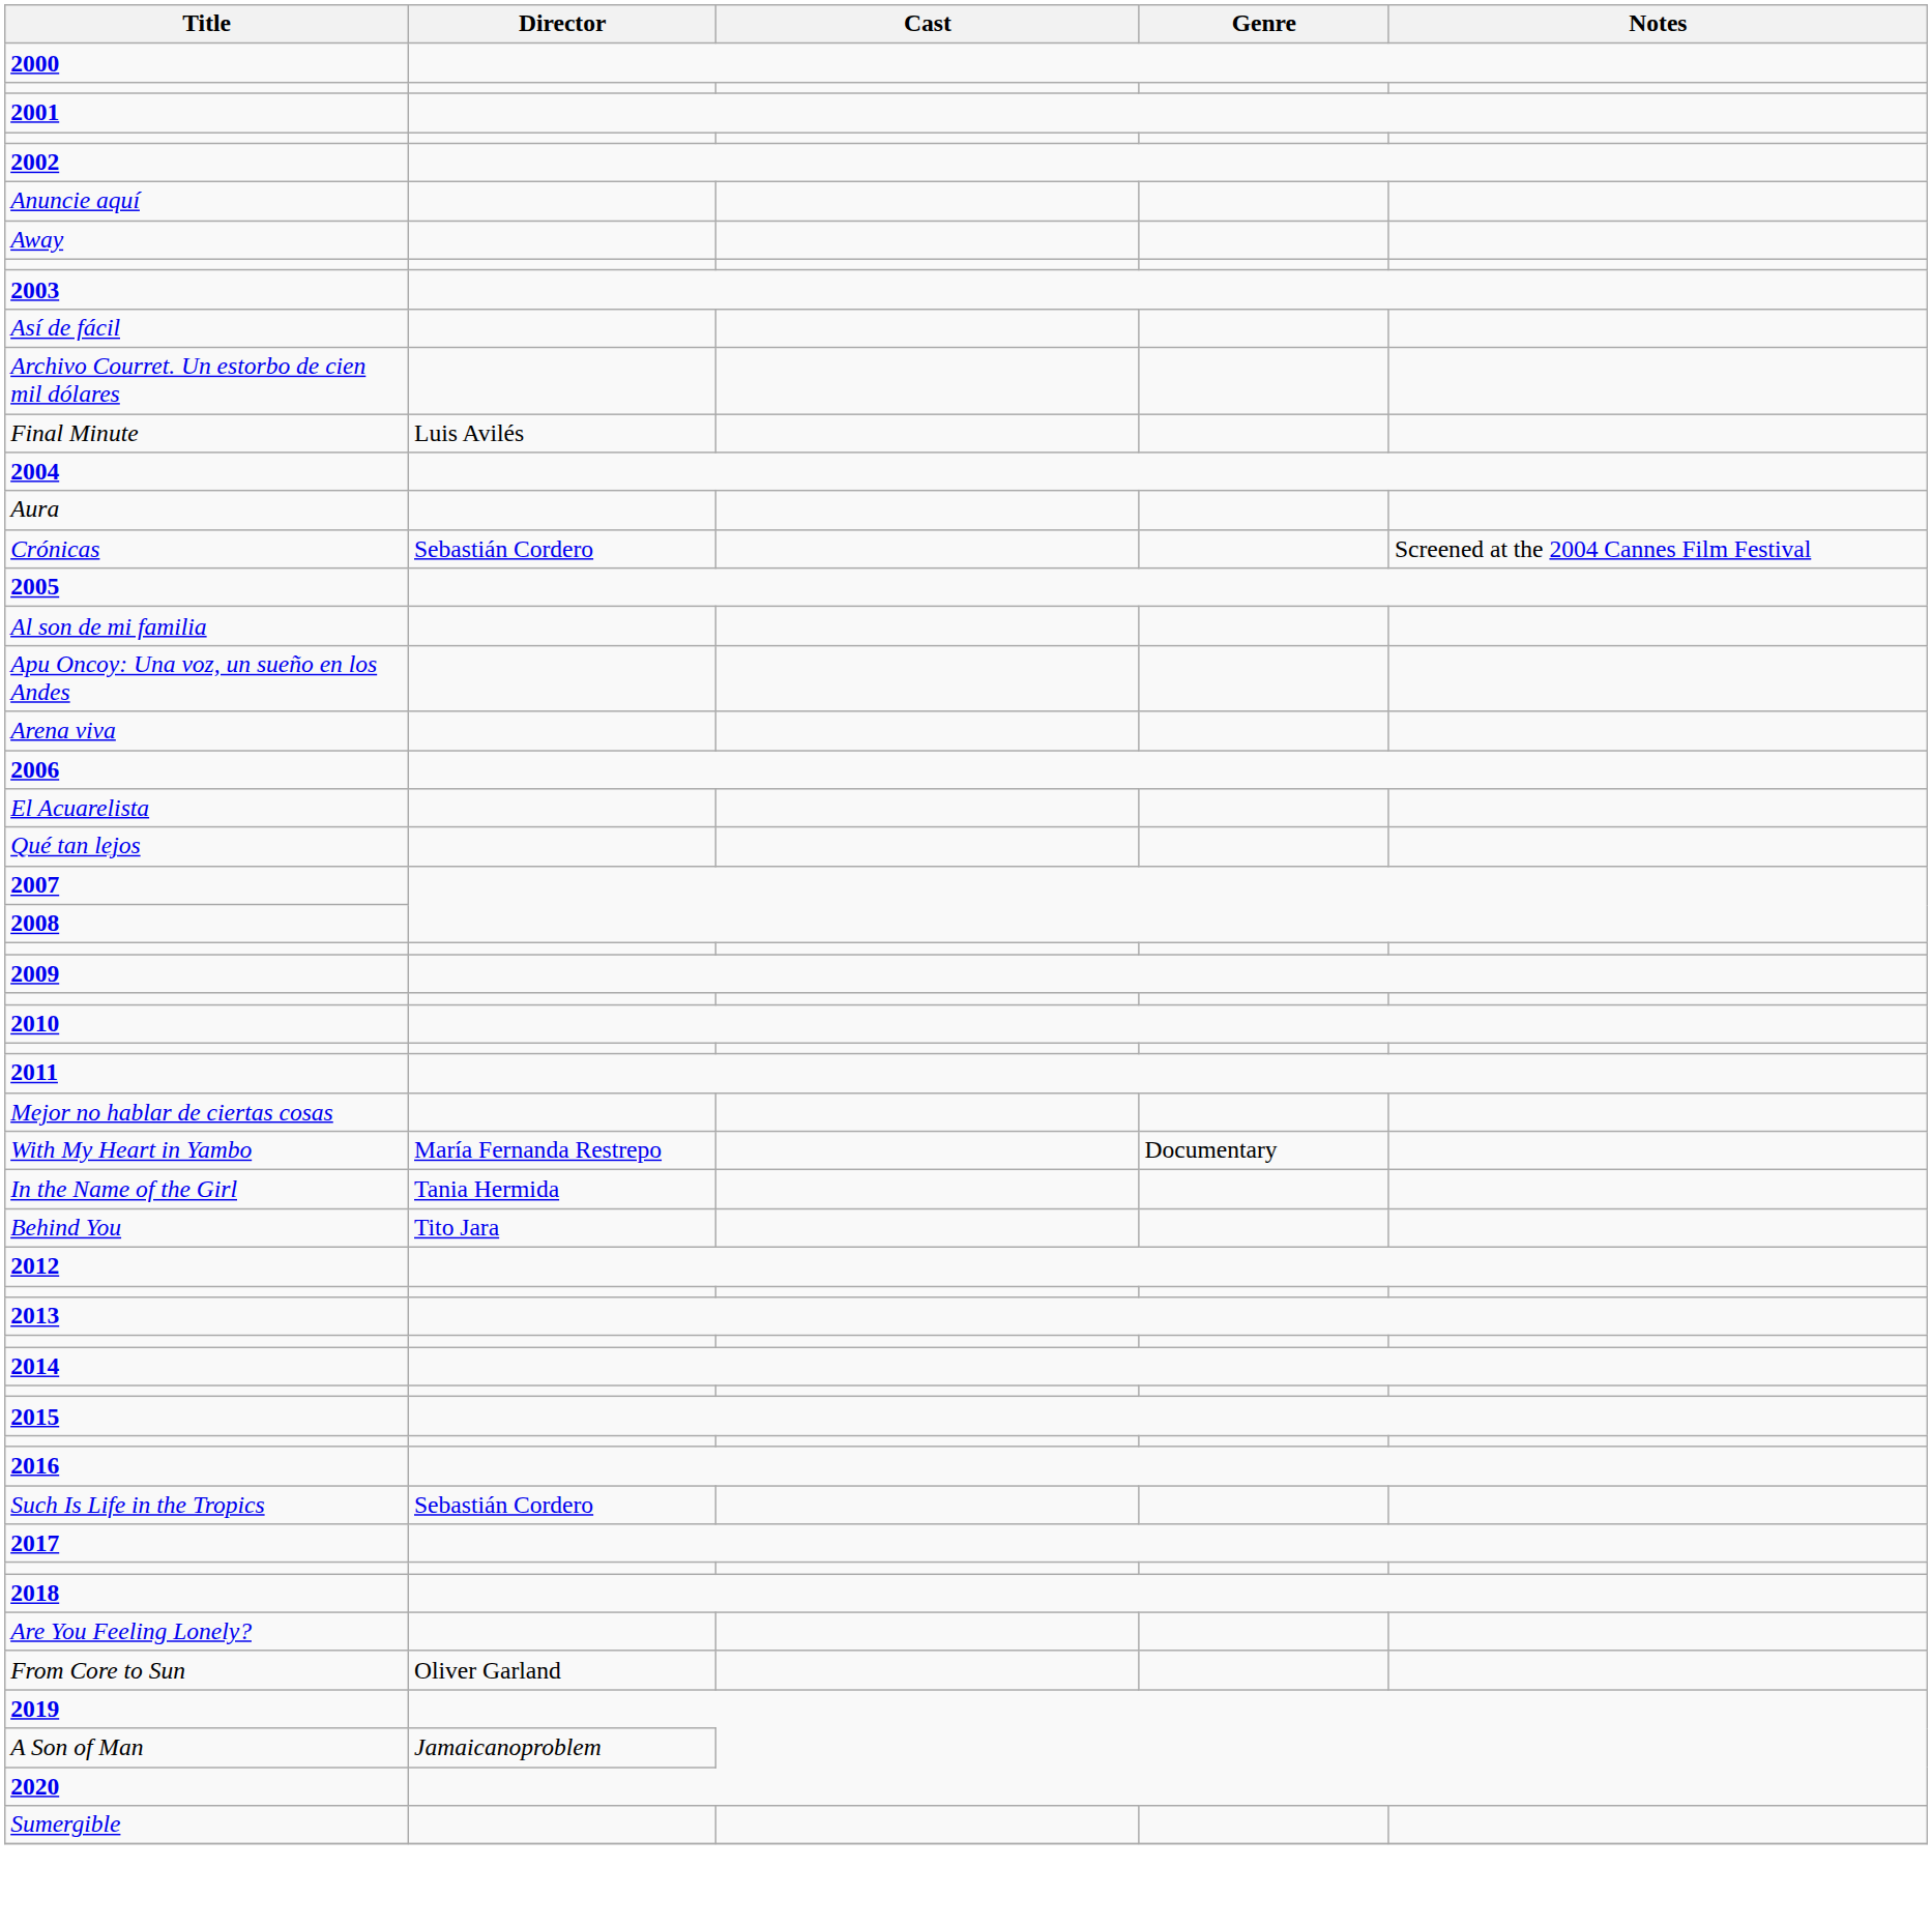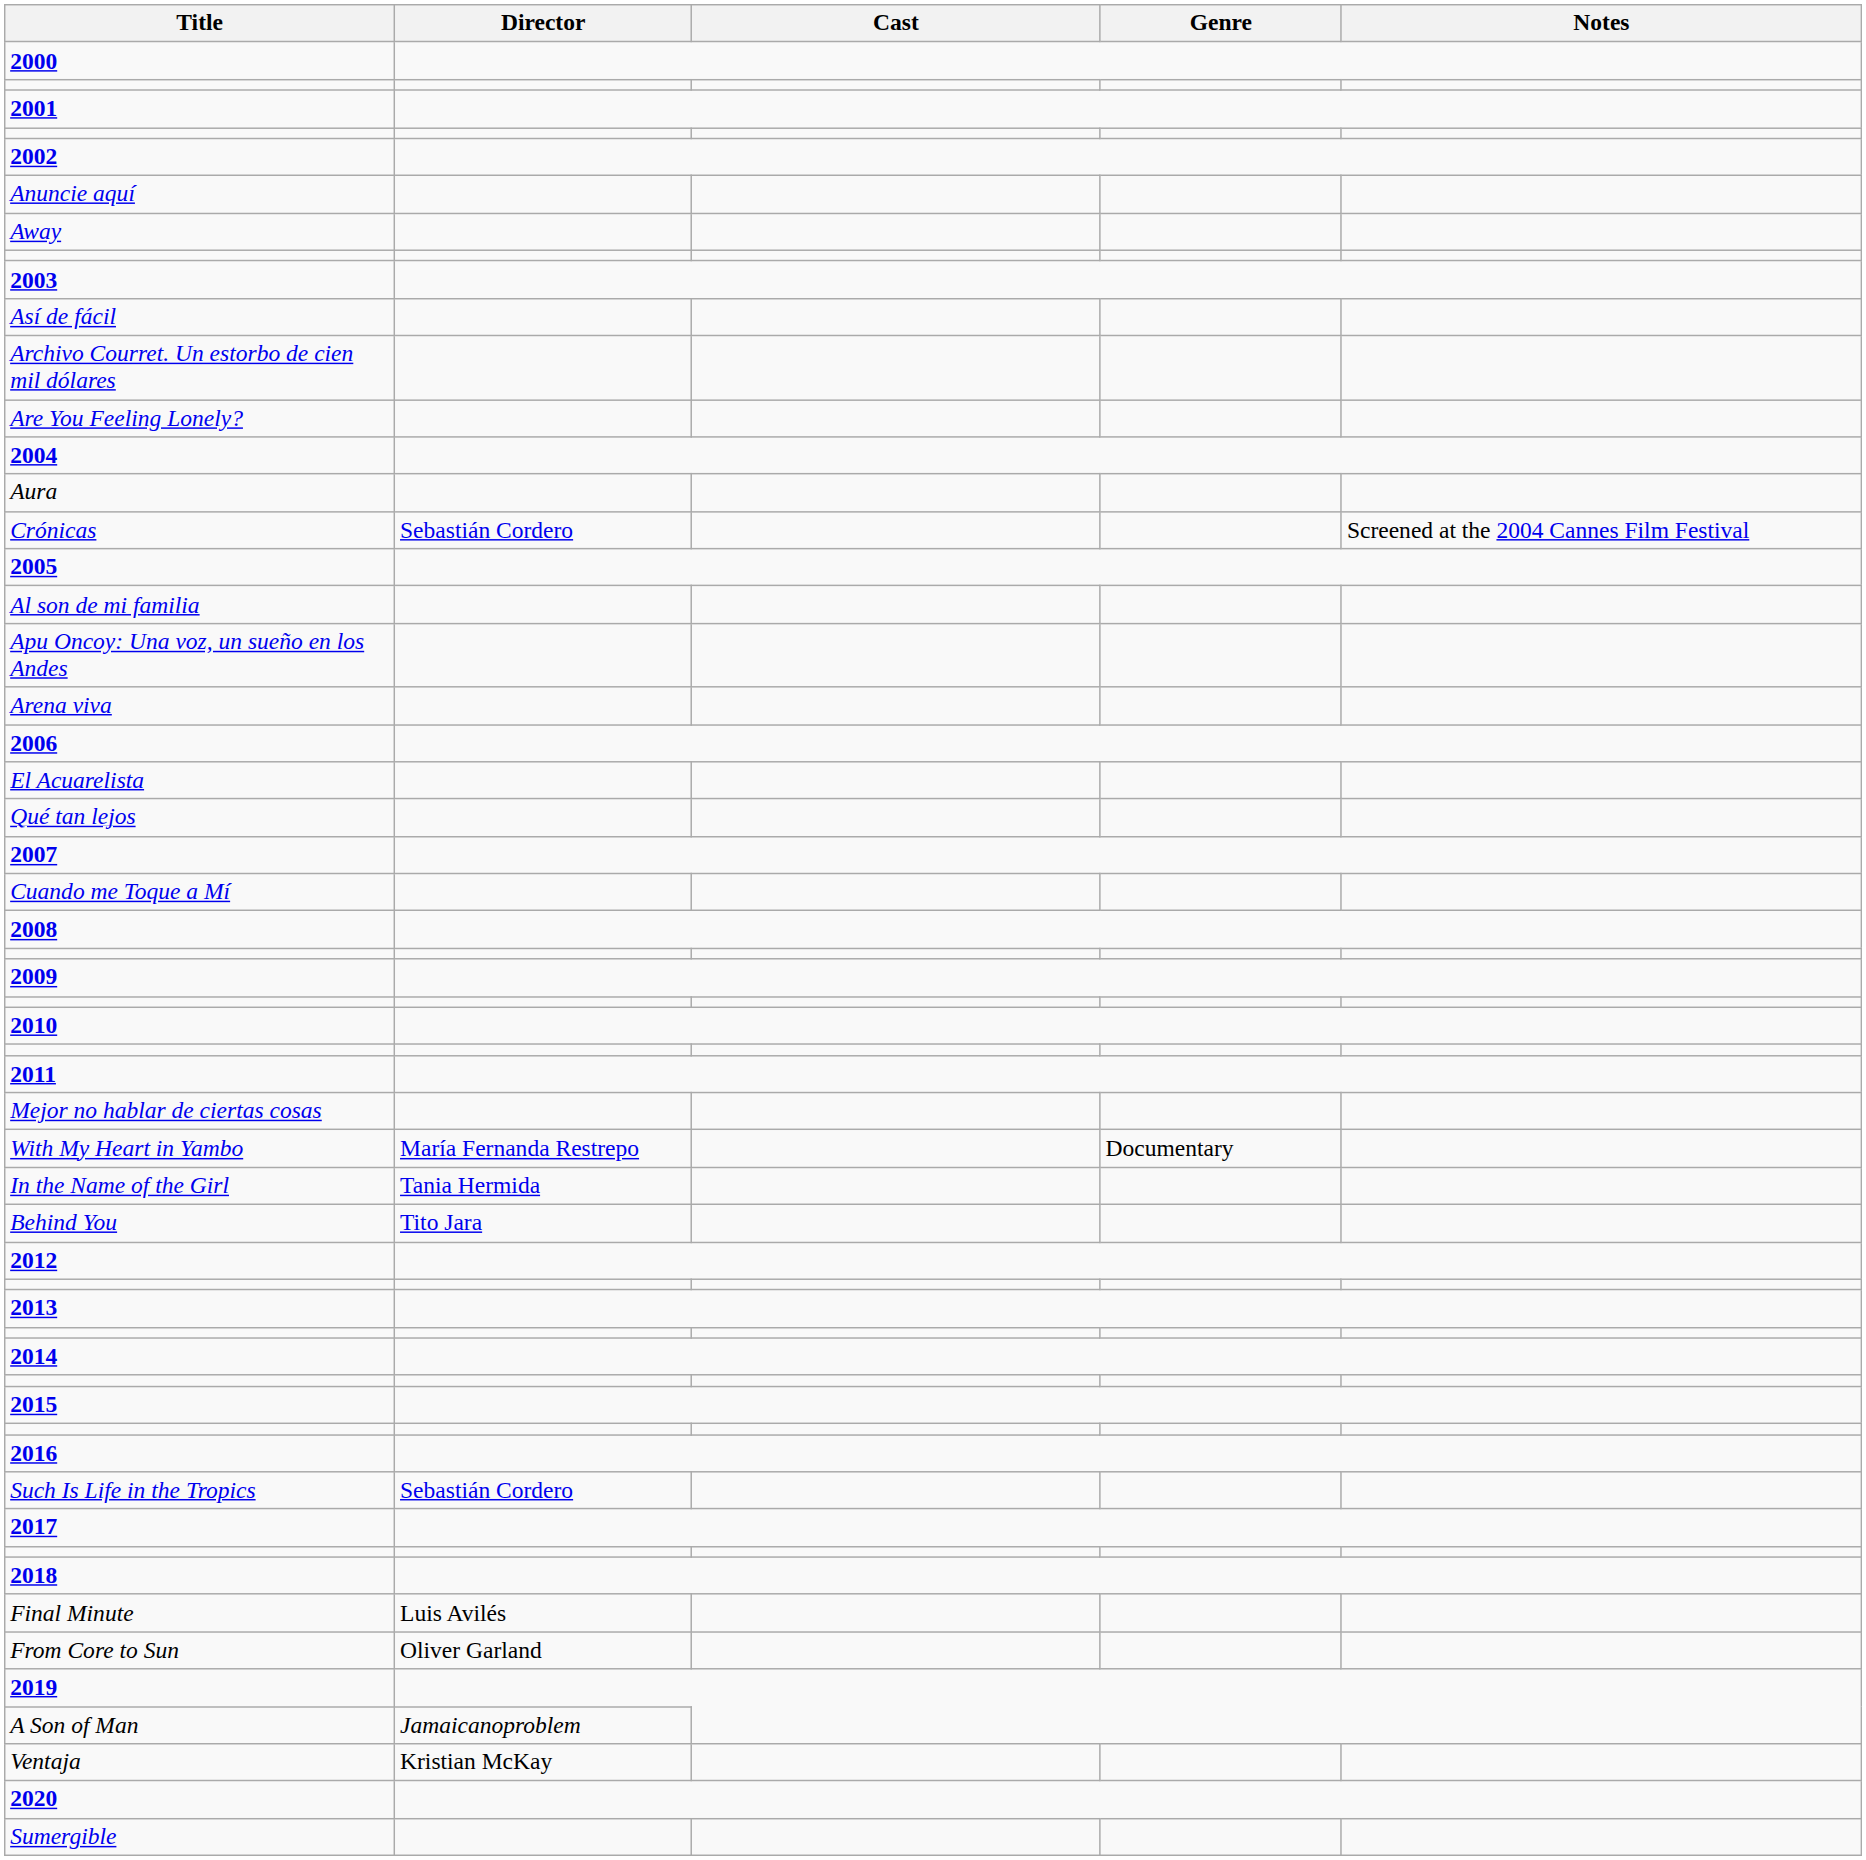rows swapped: Are You Feeling Lonely? <-> Final Minute
+ row: Cuando me Toque a Mí
+ row: Ventaja | Kristian McKay
